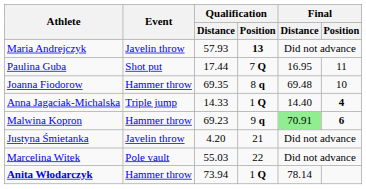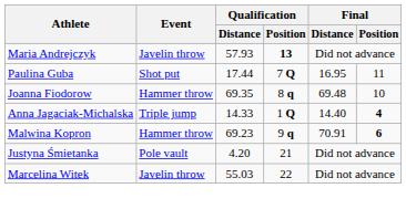Malwina Kopron | Final / Distance: lightgreen background -> no background
Justyna Śmietanka | Event: Javelin throw -> Pole vault
Marcelina Witek | Event: Pole vault -> Javelin throw
- row: Anita Włodarczyk | Hammer throw | 73.94 | 1 Q | 78.14
